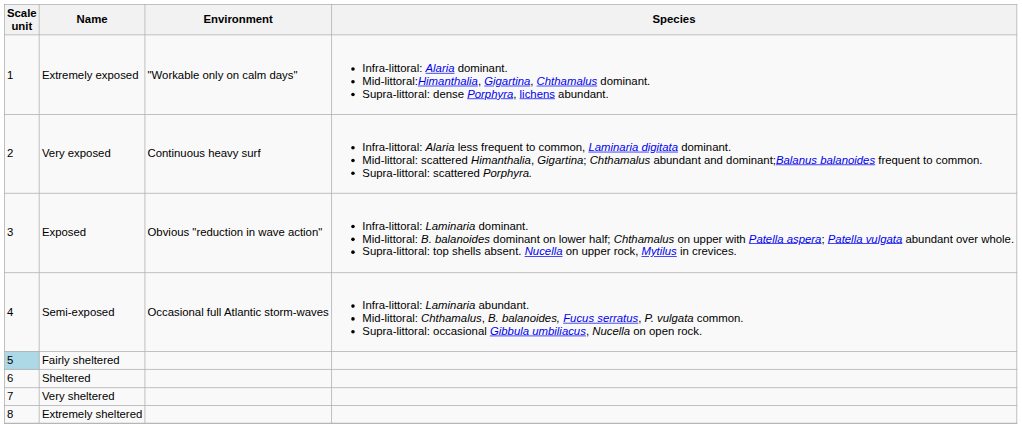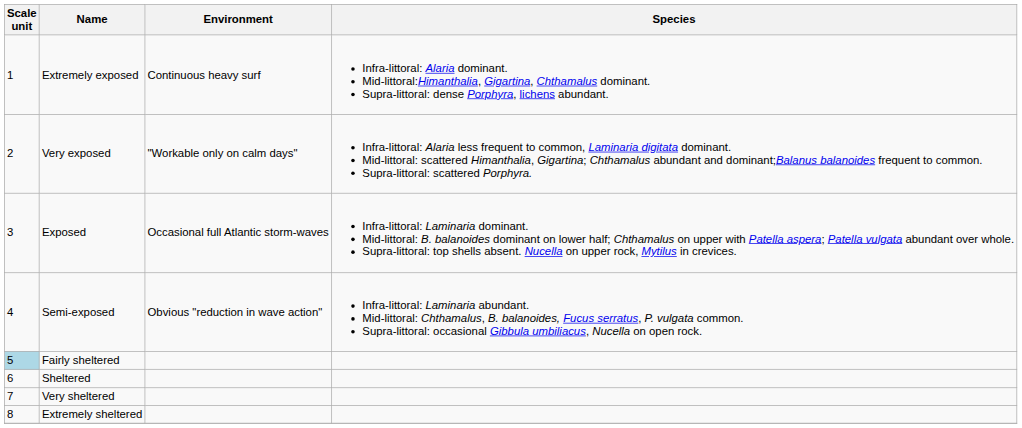Extremely exposed | Environment: "Workable only on calm days" -> Continuous heavy surf
Very exposed | Environment: Continuous heavy surf -> "Workable only on calm days"
Exposed | Environment: Obvious "reduction in wave action" -> Occasional full Atlantic storm-waves
Semi-exposed | Environment: Occasional full Atlantic storm-waves -> Obvious "reduction in wave action"
